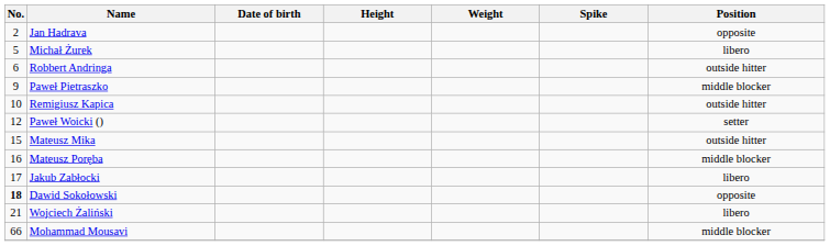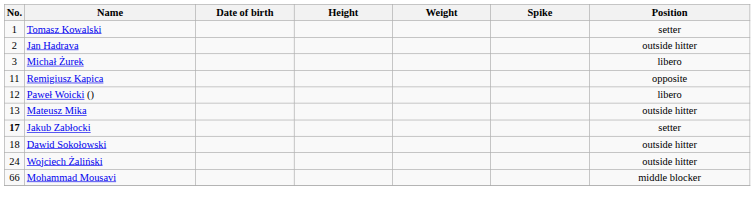+ row: 1 | Tomasz Kowalski | setter
Jan Hadrava | Position: opposite -> outside hitter
Michał Żurek | No.: 5 -> 3
- row: 6 | Robbert Andringa | outside hitter
- row: 9 | Paweł Pietraszko | middle blocker
Remigiusz Kapica | No.: 10 -> 11
Remigiusz Kapica | Position: outside hitter -> opposite
Paweł Woicki () | Position: setter -> libero
Mateusz Mika | No.: 15 -> 13
- row: 16 | Mateusz Poręba | middle blocker
Jakub Zabłocki | No.: normal -> bold
Jakub Zabłocki | Position: libero -> setter
Dawid Sokołowski | No.: bold -> normal
Dawid Sokołowski | Position: opposite -> outside hitter
Wojciech Żaliński | No.: 21 -> 24
Wojciech Żaliński | Position: libero -> outside hitter
